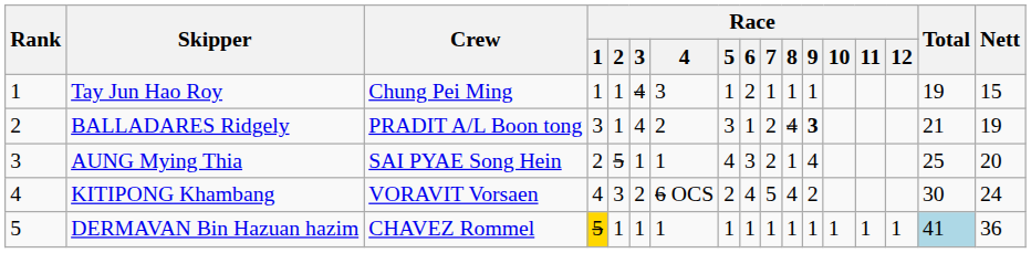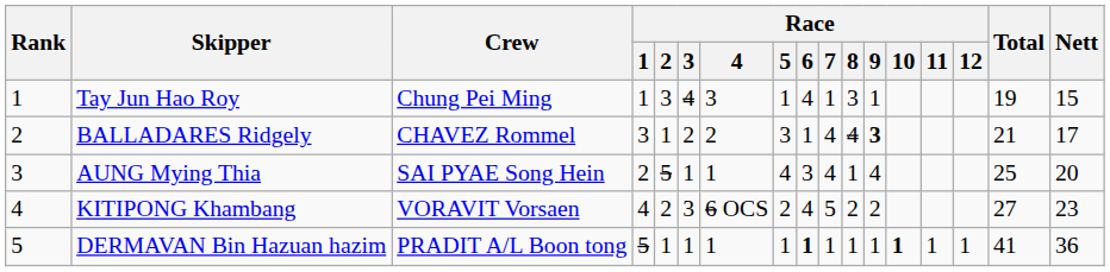Tay Jun Hao Roy | Race / 2: 1 -> 3
Tay Jun Hao Roy | Race / 6: 2 -> 4
Tay Jun Hao Roy | Race / 8: 1 -> 3
BALLADARES Ridgely | Crew: PRADIT A/L Boon tong -> CHAVEZ Rommel
BALLADARES Ridgely | Race / 3: 4 -> 2
BALLADARES Ridgely | Race / 7: 2 -> 4
BALLADARES Ridgely | Nett: 19 -> 17
AUNG Mying Thia | Race / 7: 2 -> 4
KITIPONG Khambang | Race / 2: 3 -> 2
KITIPONG Khambang | Race / 3: 2 -> 3
KITIPONG Khambang | Race / 8: 4 -> 2
KITIPONG Khambang | Total: 30 -> 27
KITIPONG Khambang | Nett: 24 -> 23
DERMAVAN Bin Hazuan hazim | Crew: CHAVEZ Rommel -> PRADIT A/L Boon tong
DERMAVAN Bin Hazuan hazim | Race / 1: gold background -> no background
DERMAVAN Bin Hazuan hazim | Race / 6: normal -> bold
DERMAVAN Bin Hazuan hazim | Race / 10: normal -> bold
DERMAVAN Bin Hazuan hazim | Total: lightblue background -> no background
